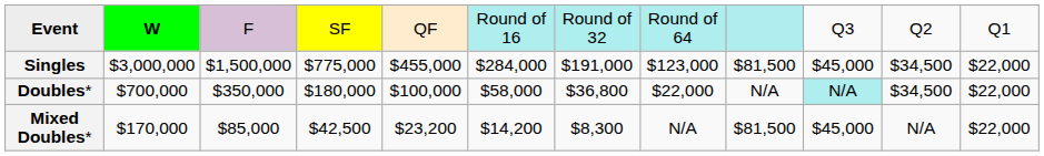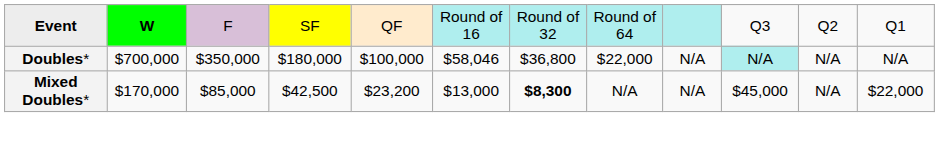- row: Singles | $3,000,000 | $1,500,000 | $775,000 | $455,000 | $284,000 | $191,000 | $123,000 | $81,500 | $45,000 | $34,500 | $22,000
Doubles* | column 6: $58,000 -> $58,046
Doubles* | column 11: $34,500 -> N/A
Doubles* | column 12: $22,000 -> N/A
Mixed Doubles* | column 6: $14,200 -> $13,000
Mixed Doubles* | column 7: normal -> bold
Mixed Doubles* | column 9: $81,500 -> N/A
